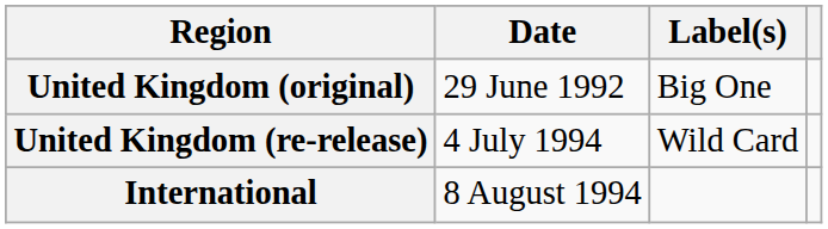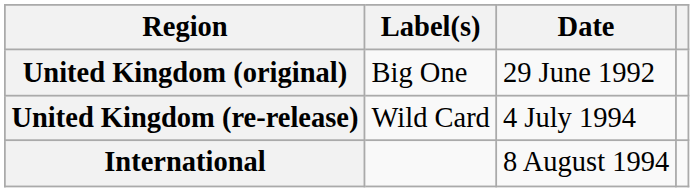columns swapped: Date <-> Label(s)
